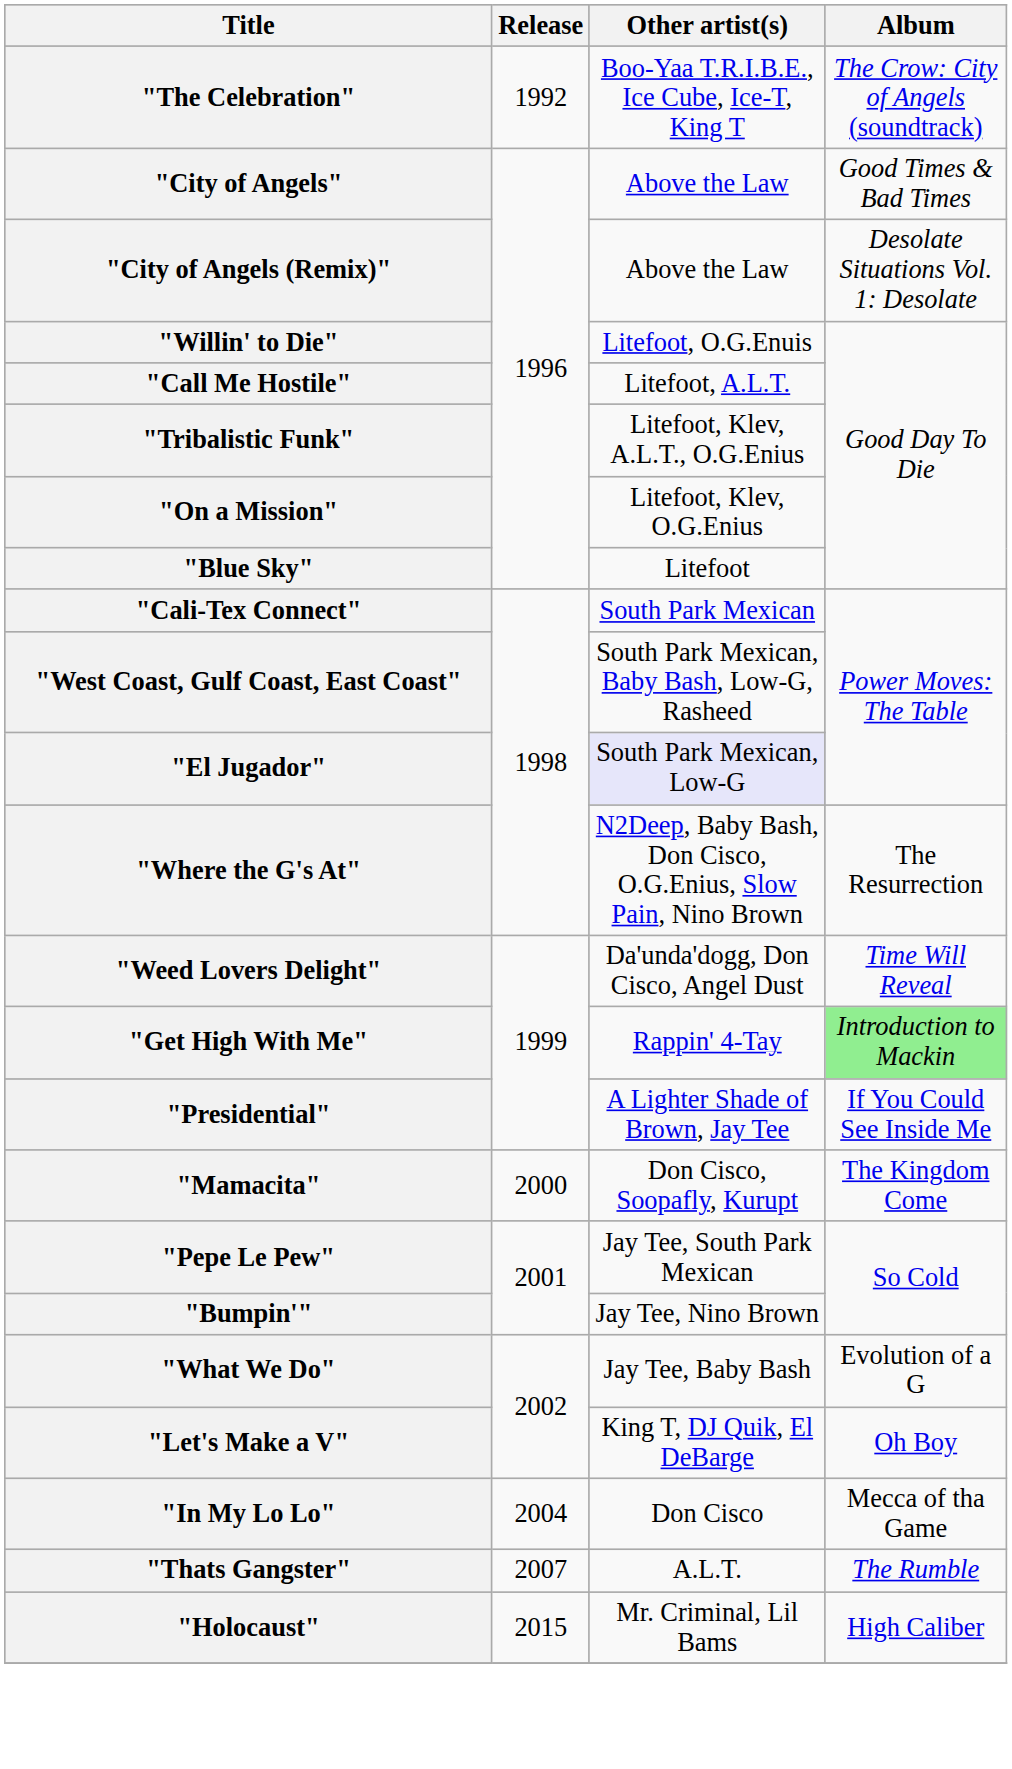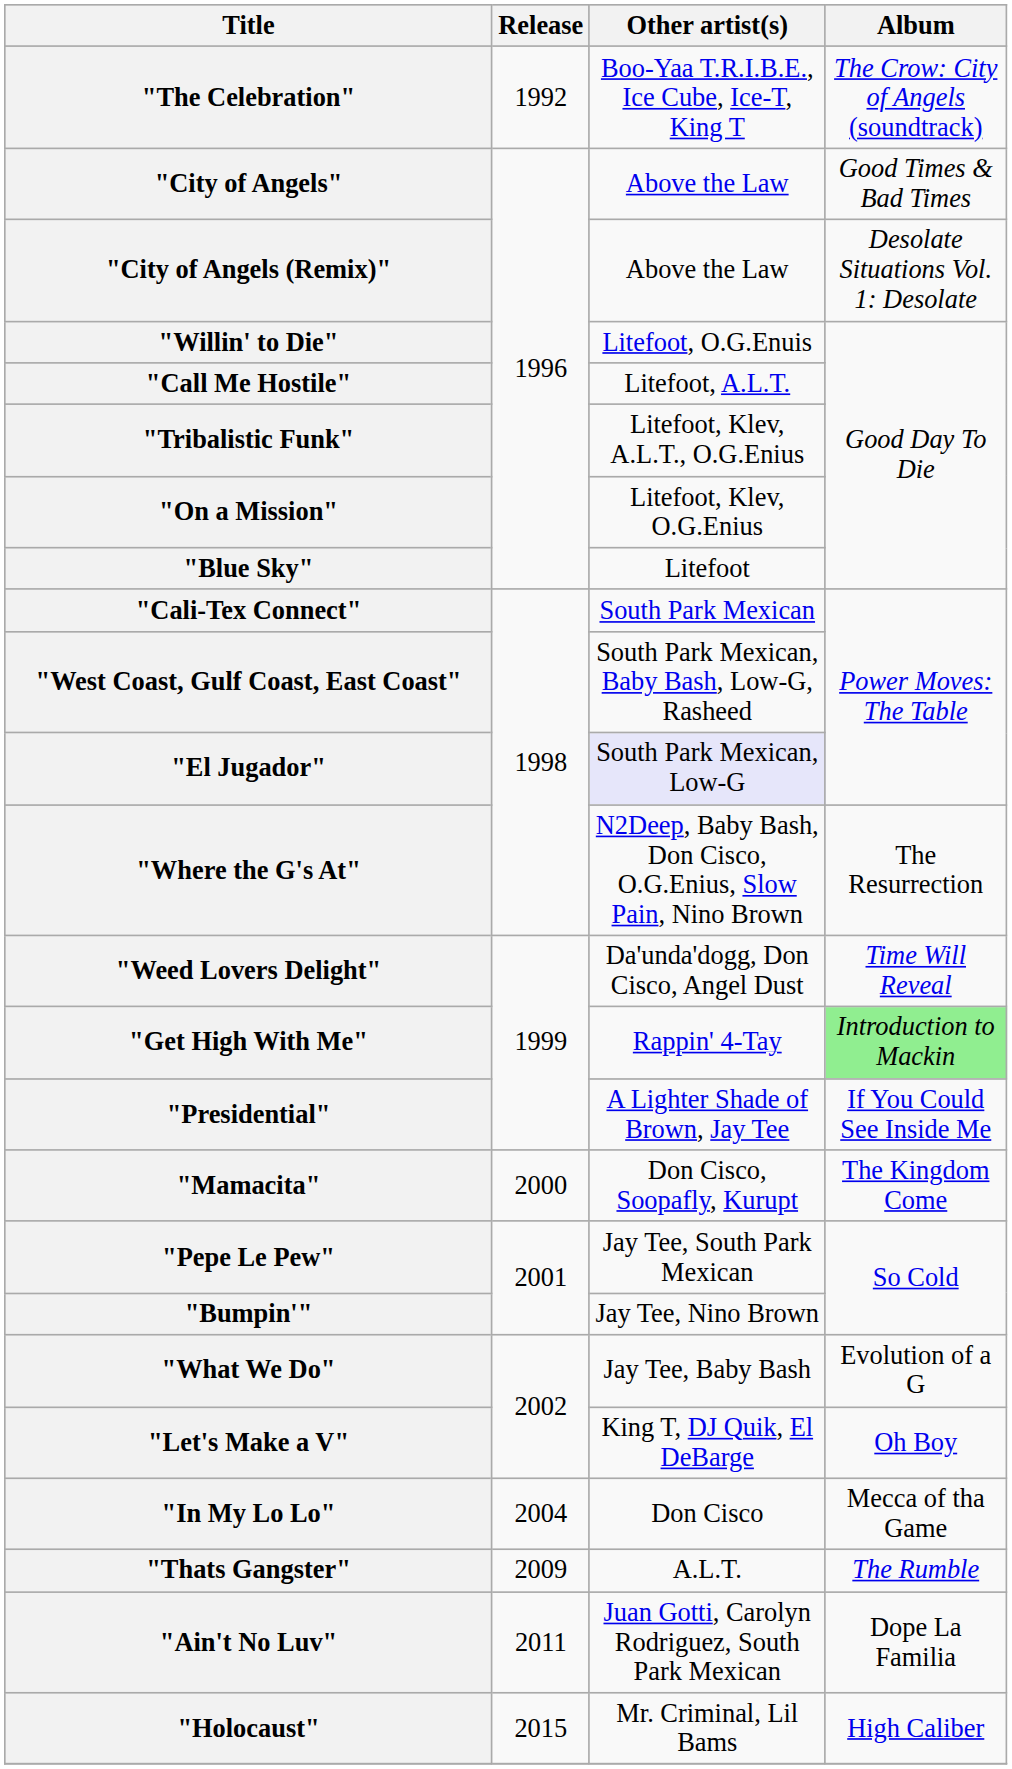"Thats Gangster" | Release: 2007 -> 2009
+ row: "Ain't No Luv" | 2011 | Juan Gotti, Carolyn Rodriguez, South Park Mexican | Dope La Familia
